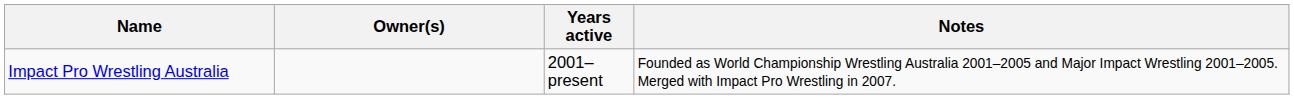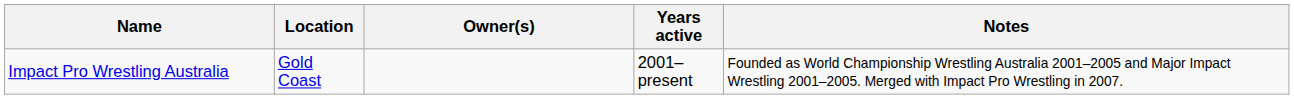+ column: Location | Gold Coast
